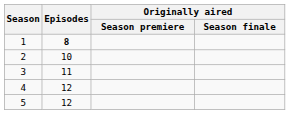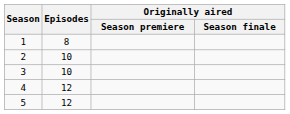1 | Episodes: bold -> normal
3 | Episodes: 11 -> 10
